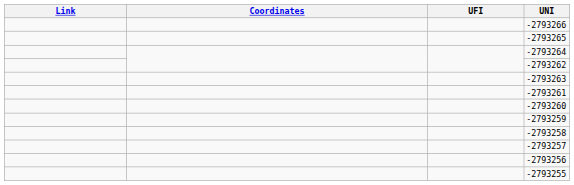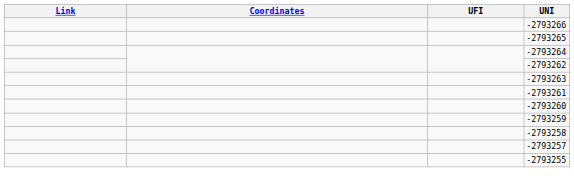- row: -2793256
